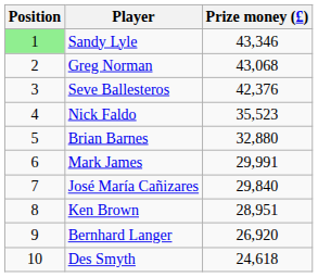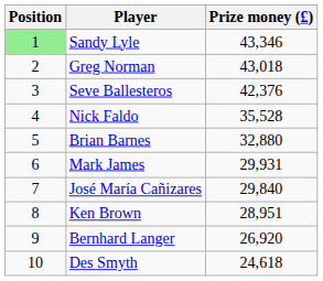Greg Norman | Prize money (£): 43,068 -> 43,018
Nick Faldo | Prize money (£): 35,523 -> 35,528
Mark James | Prize money (£): 29,991 -> 29,931
